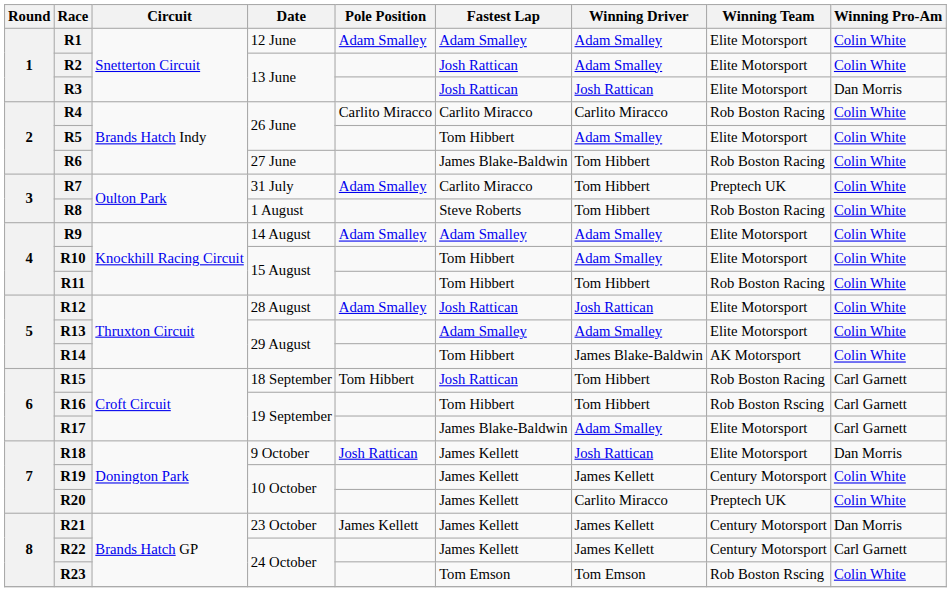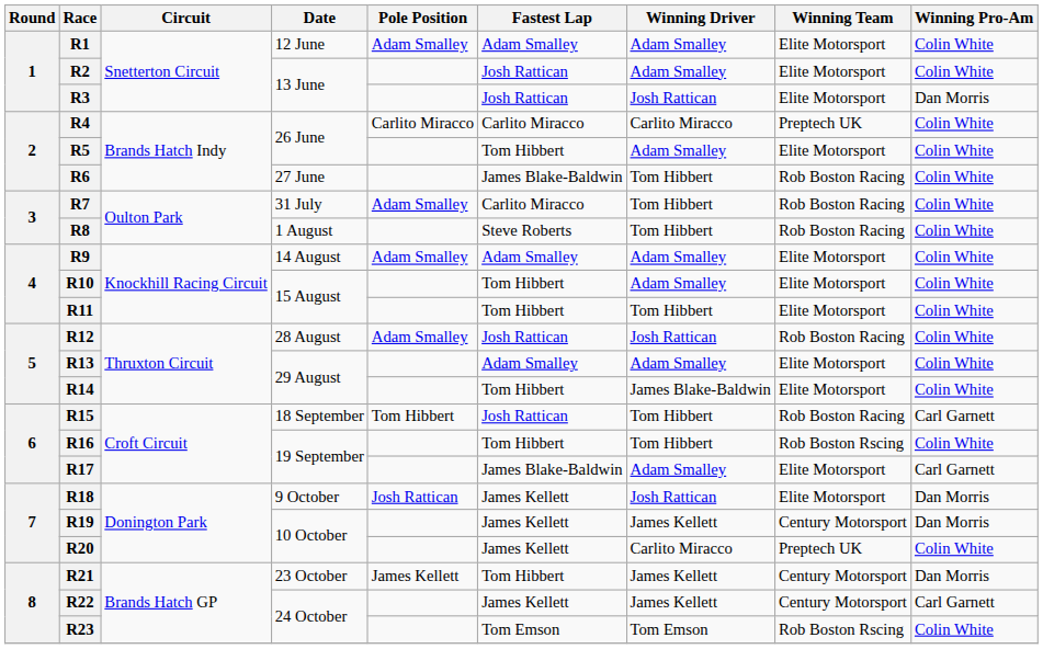R4 | Winning Team: Rob Boston Racing -> Preptech UK
R7 | Winning Team: Preptech UK -> Rob Boston Racing
R11 | Winning Team: Rob Boston Racing -> Elite Motorsport
R12 | Winning Team: Elite Motorsport -> Rob Boston Racing
R14 | Winning Team: AK Motorsport -> Elite Motorsport
R16 | Winning Pro-Am: Carl Garnett -> Colin White
R19 | Winning Pro-Am: Colin White -> Dan Morris
R21 | Fastest Lap: James Kellett -> Tom Hibbert
